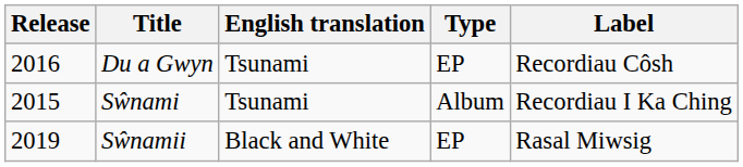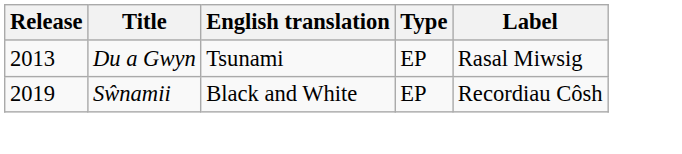Du a Gwyn | Release: 2016 -> 2013
Du a Gwyn | Label: Recordiau Côsh -> Rasal Miwsig
- row: 2015 | Sŵnami | Tsunami | Album | Recordiau I Ka Ching
Sŵnamii | Label: Rasal Miwsig -> Recordiau Côsh
